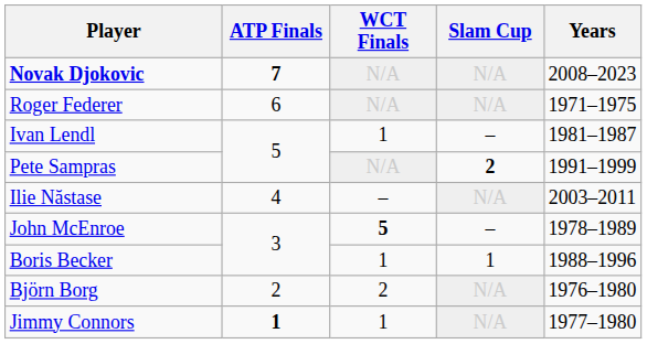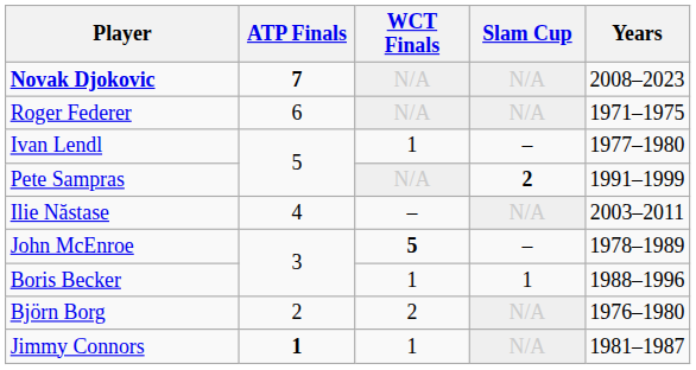Ivan Lendl | Years: 1981–1987 -> 1977–1980
Jimmy Connors | Years: 1977–1980 -> 1981–1987
